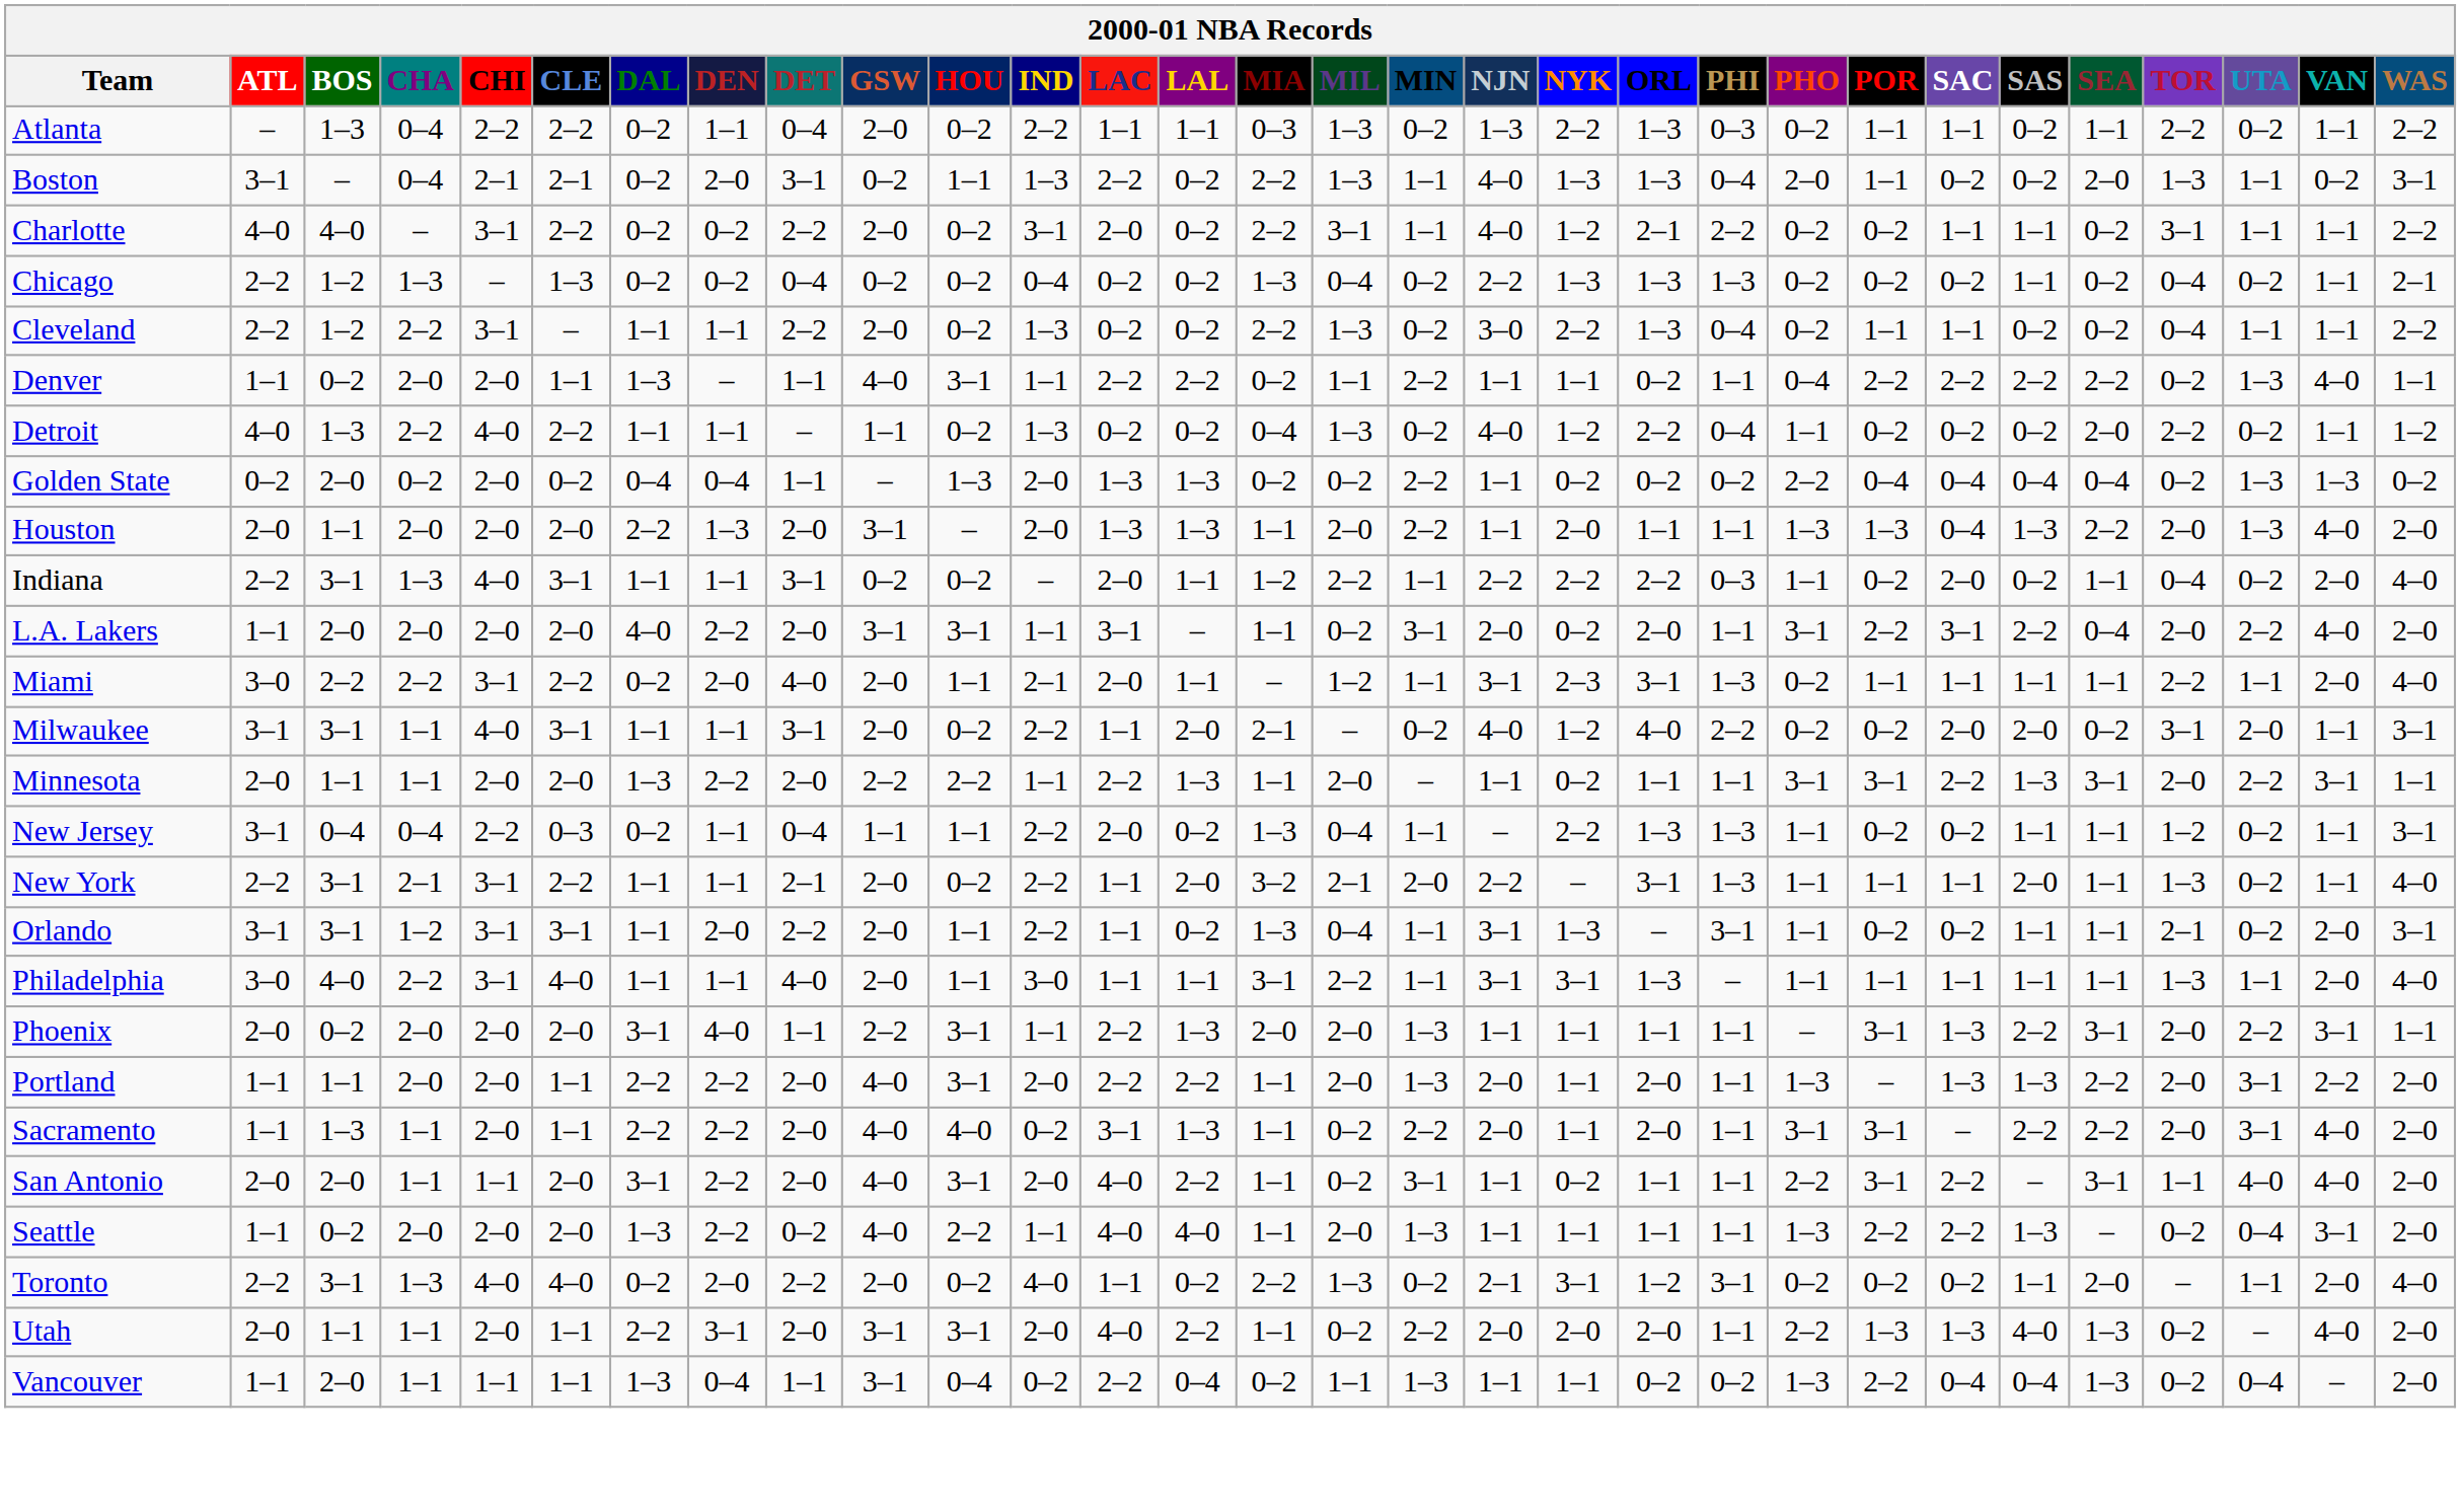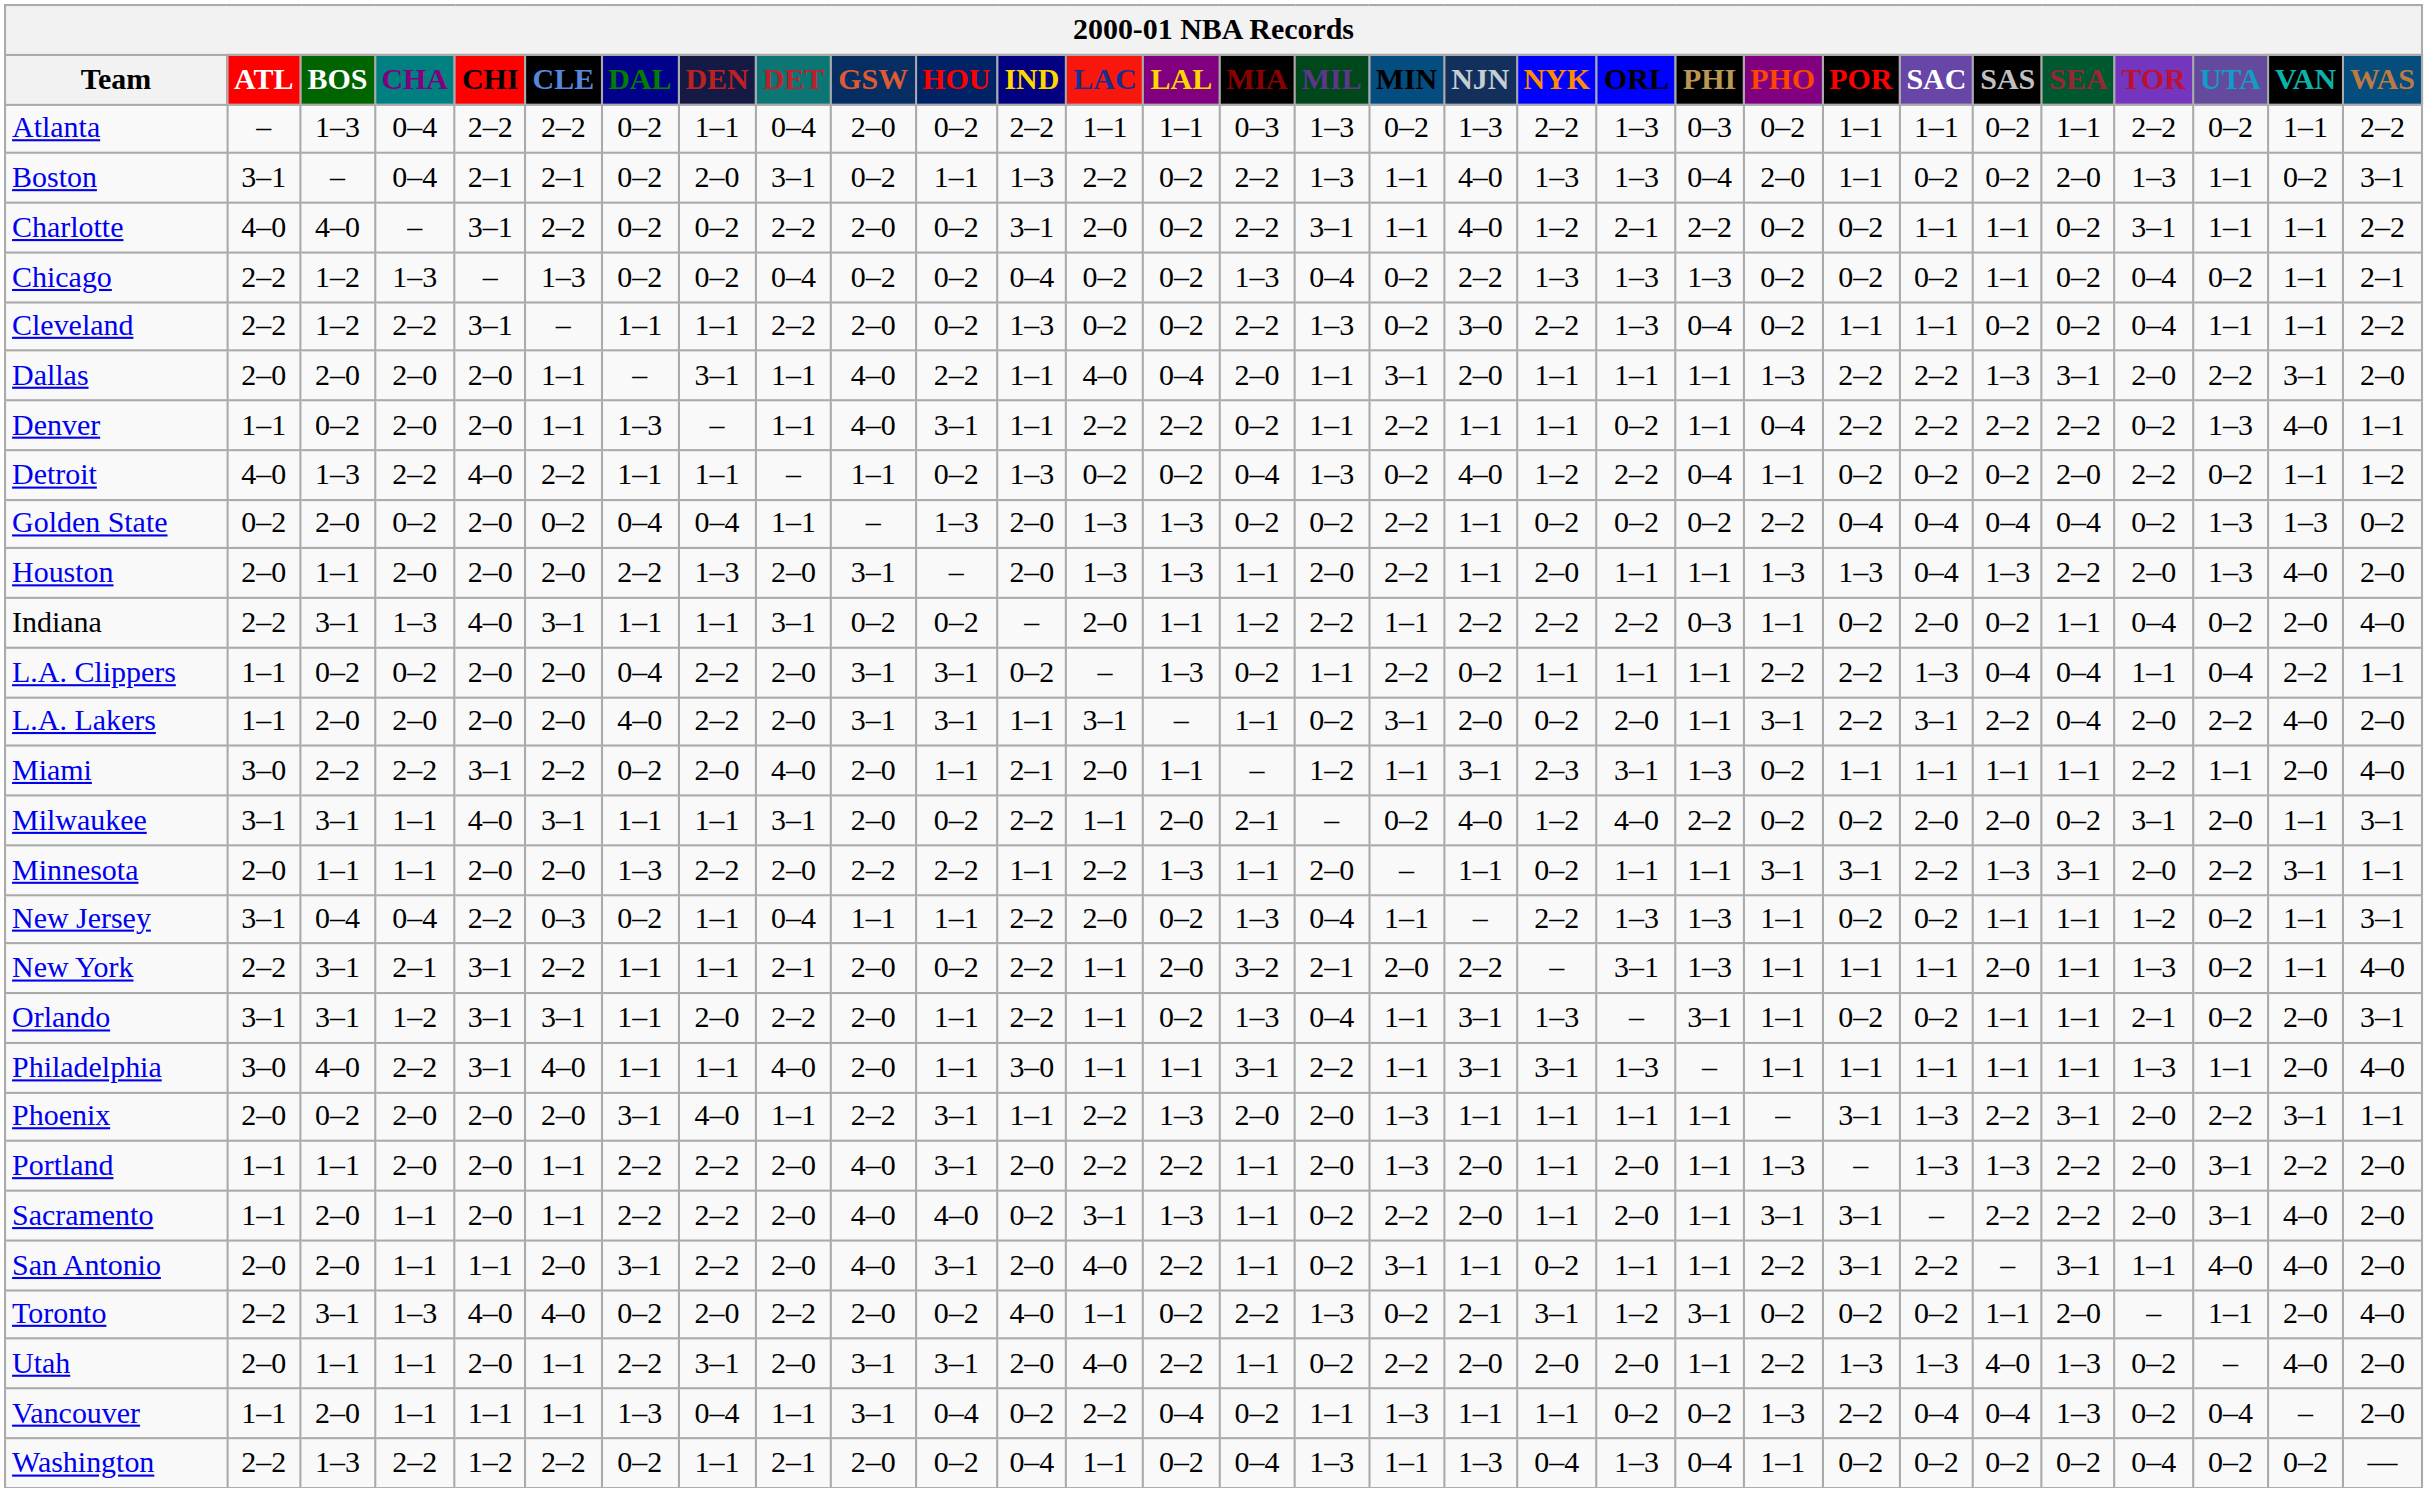+ row: Dallas | 2–0 | 2–0 | 2–0 | 2–0 | 1–1 | – | 3–1 | 1–1 | 4–0 | 2–2 | 1–1 | 4–0 | 0–4 | 2–0 | 1–1 | 3–1 | 2–0 | 1–1 | 1–1 | 1–1 | 1–3 | 2–2 | 2–2 | 1–3 | 3–1 | 2–0 | 2–2 | 3–1 | 2–0
+ row: L.A. Clippers | 1–1 | 0–2 | 0–2 | 2–0 | 2–0 | 0–4 | 2–2 | 2–0 | 3–1 | 3–1 | 0–2 | – | 1–3 | 0–2 | 1–1 | 2–2 | 0–2 | 1–1 | 1–1 | 1–1 | 2–2 | 2–2 | 1–3 | 0–4 | 0–4 | 1–1 | 0–4 | 2–2 | 1–1
Sacramento | BOS: 1–3 -> 2–0
- row: Seattle | 1–1 | 0–2 | 2–0 | 2–0 | 2–0 | 1–3 | 2–2 | 0–2 | 4–0 | 2–2 | 1–1 | 4–0 | 4–0 | 1–1 | 2–0 | 1–3 | 1–1 | 1–1 | 1–1 | 1–1 | 1–3 | 2–2 | 2–2 | 1–3 | – | 0–2 | 0–4 | 3–1 | 2–0
+ row: Washington | 2–2 | 1–3 | 2–2 | 1–2 | 2–2 | 0–2 | 1–1 | 2–1 | 2–0 | 0–2 | 0–4 | 1–1 | 0–2 | 0–4 | 1–3 | 1–1 | 1–3 | 0–4 | 1–3 | 0–4 | 1–1 | 0–2 | 0–2 | 0–2 | 0–2 | 0–4 | 0–2 | 0–2 | —
